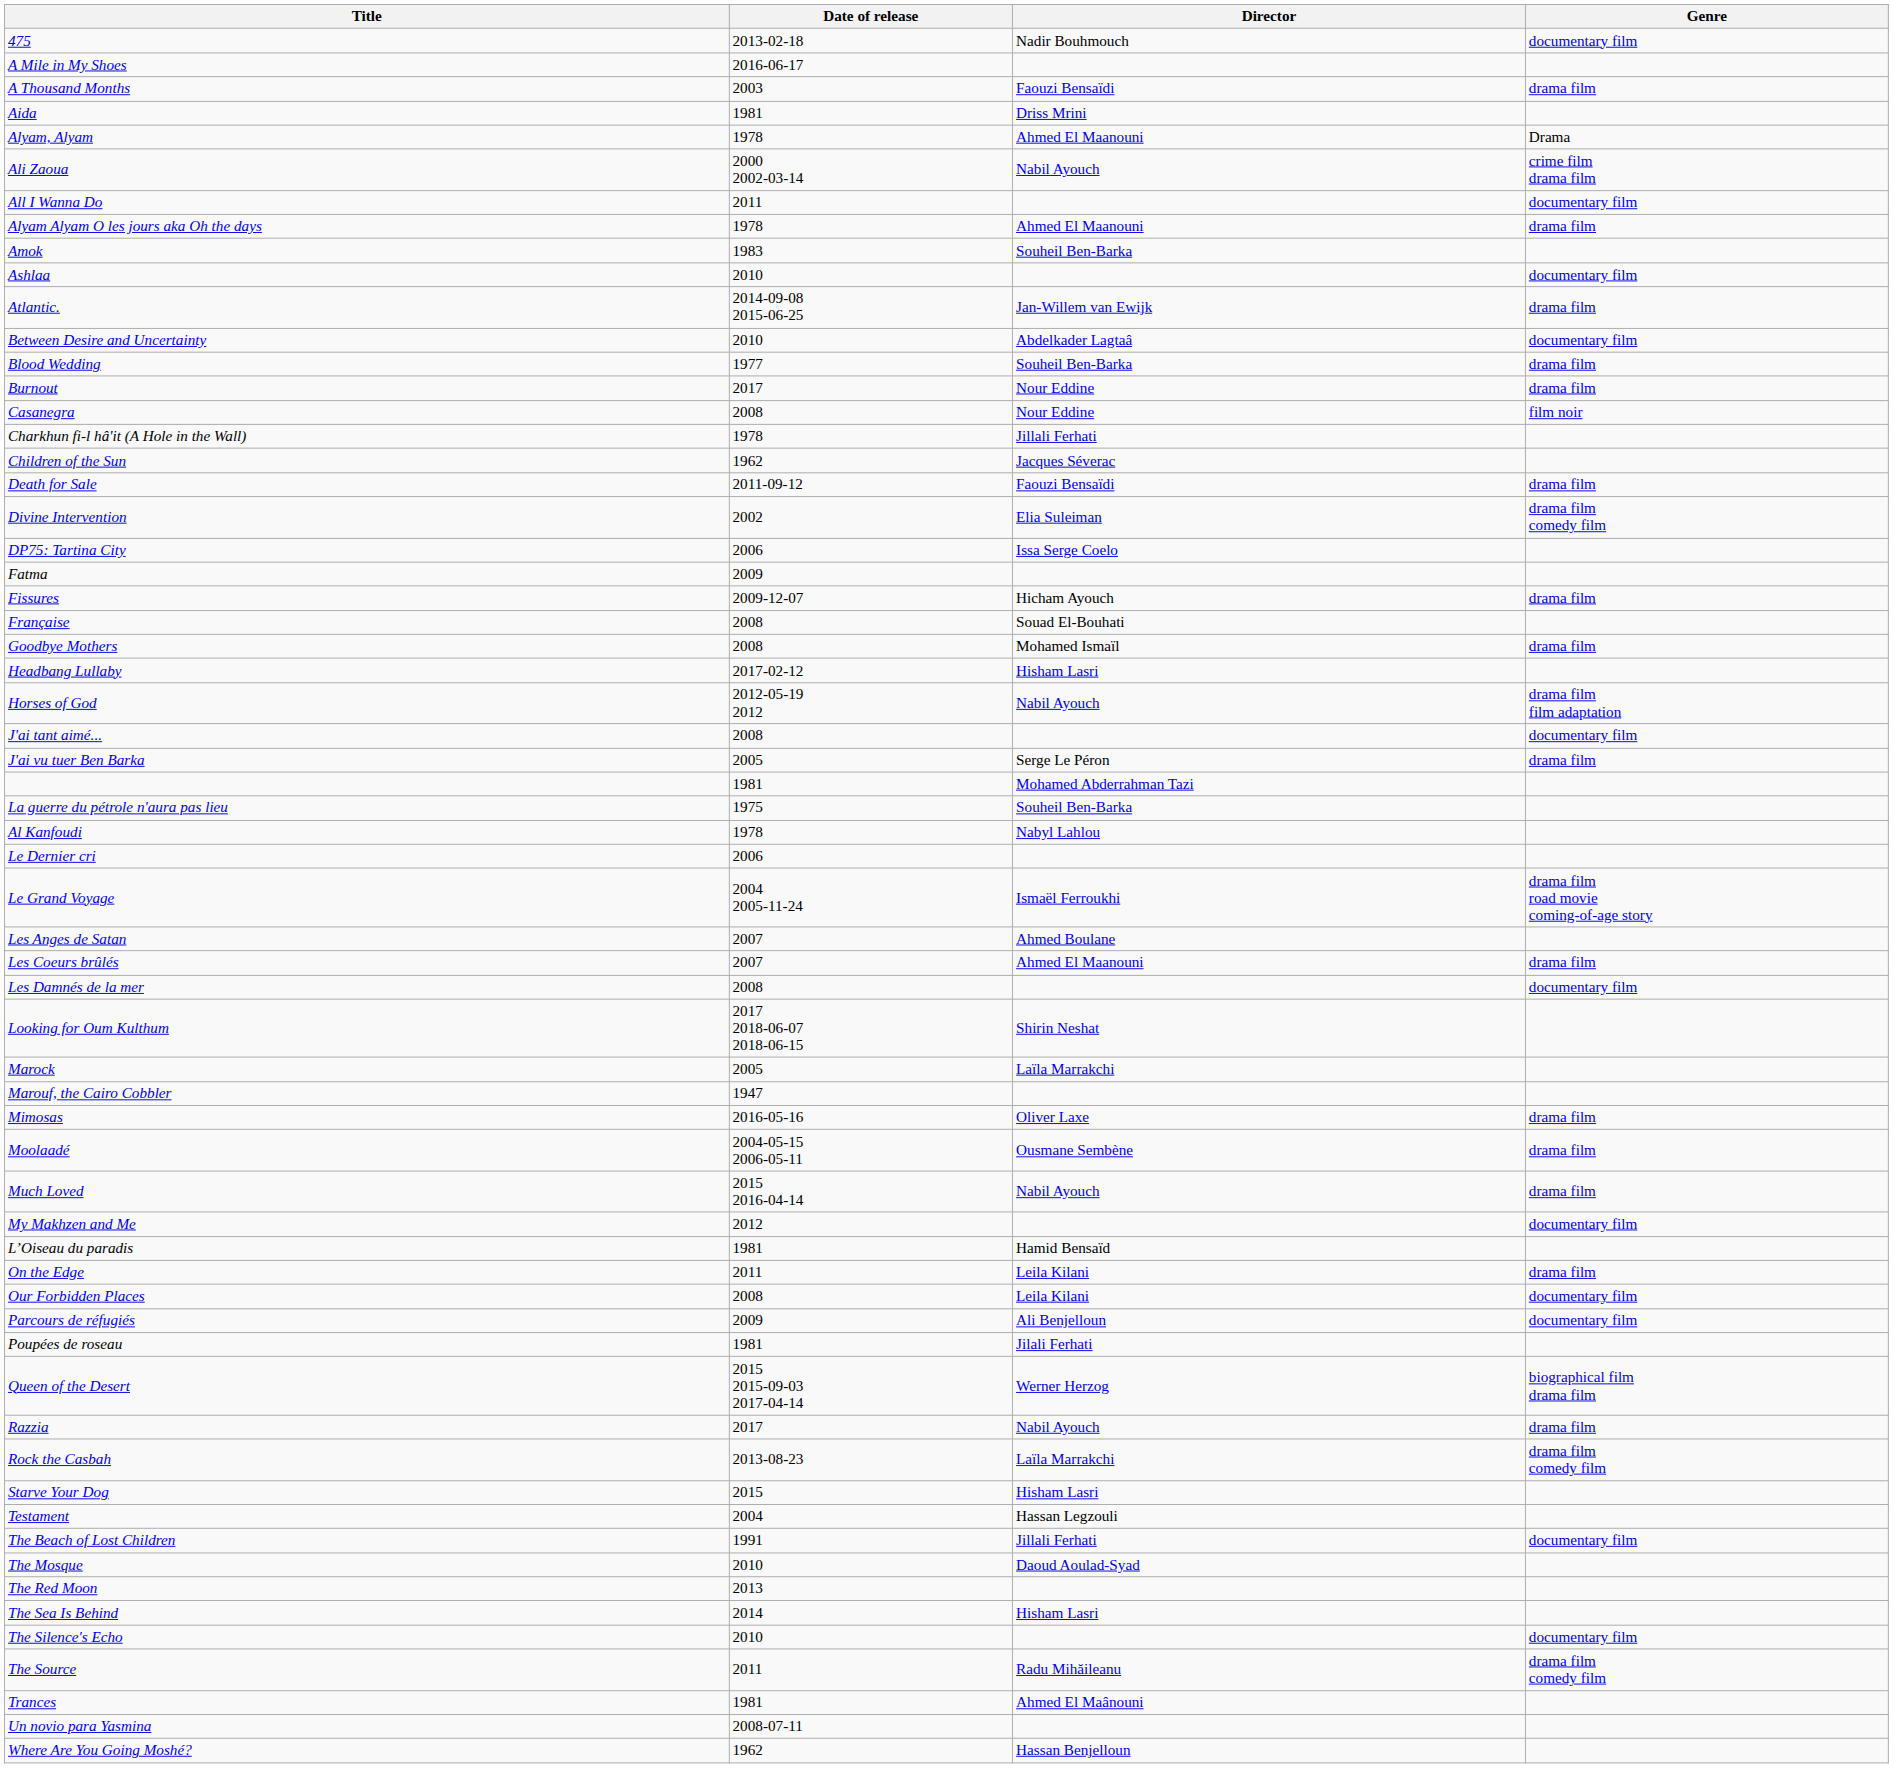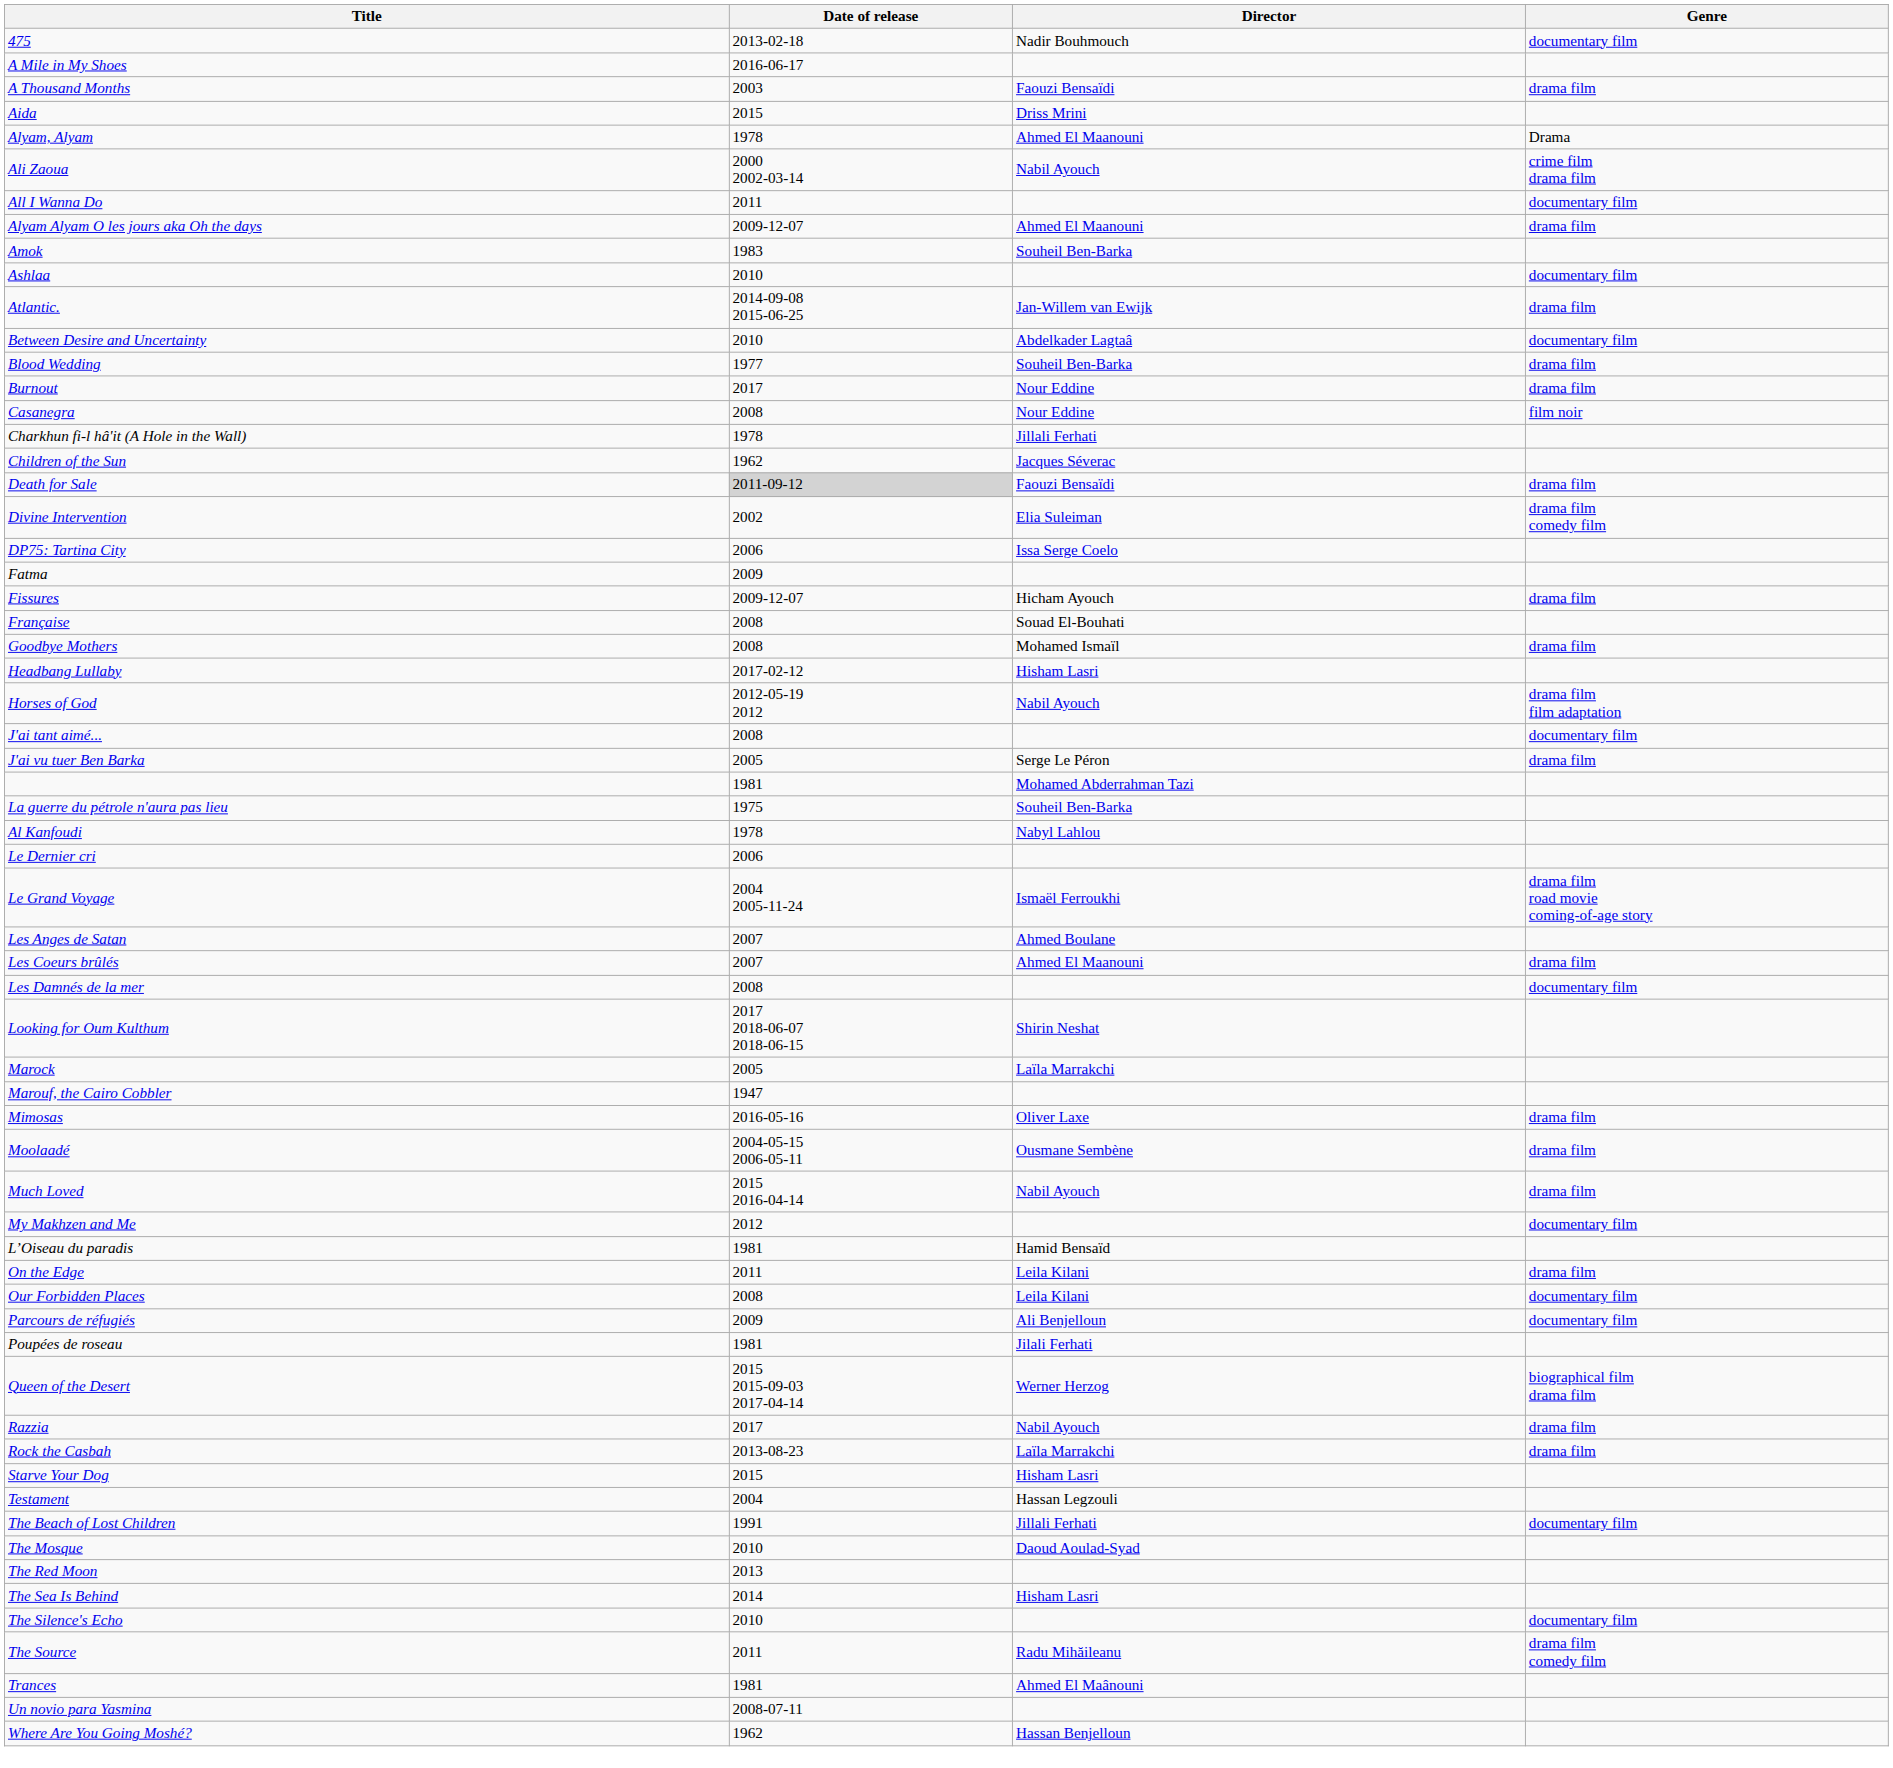Aida | Date of release: 1981 -> 2015
Alyam Alyam O les jours aka Oh the days | Date of release: 1978 -> 2009-12-07
Death for Sale | Date of release: no background -> lightgrey background
Rock the Casbah | Genre: drama film comedy film -> drama film
